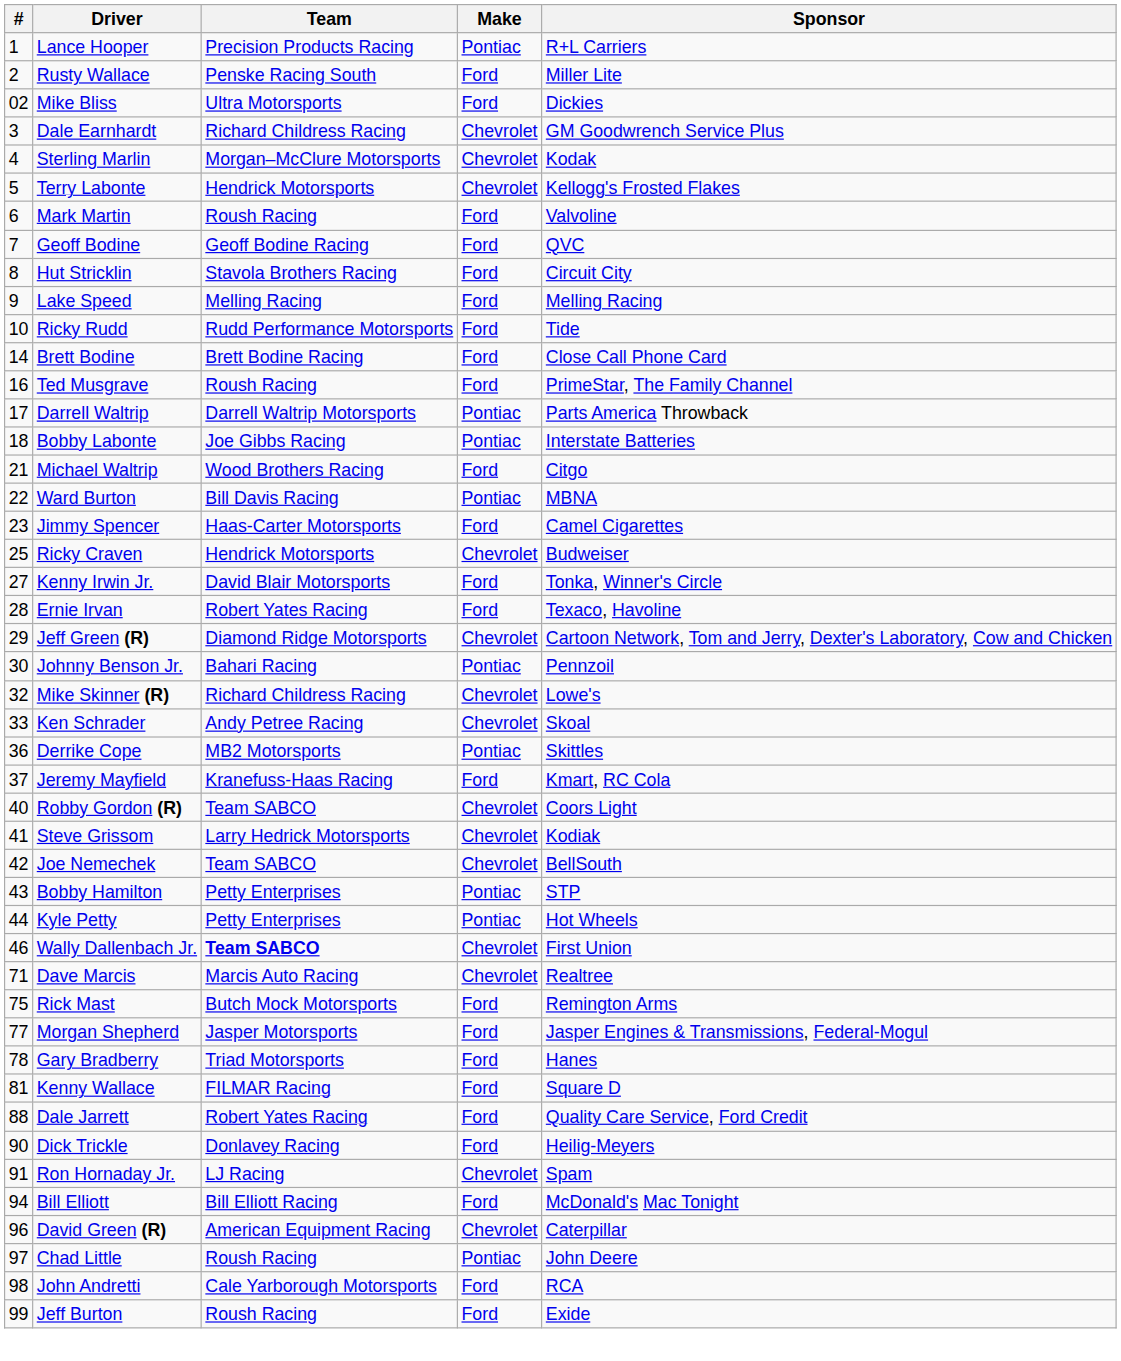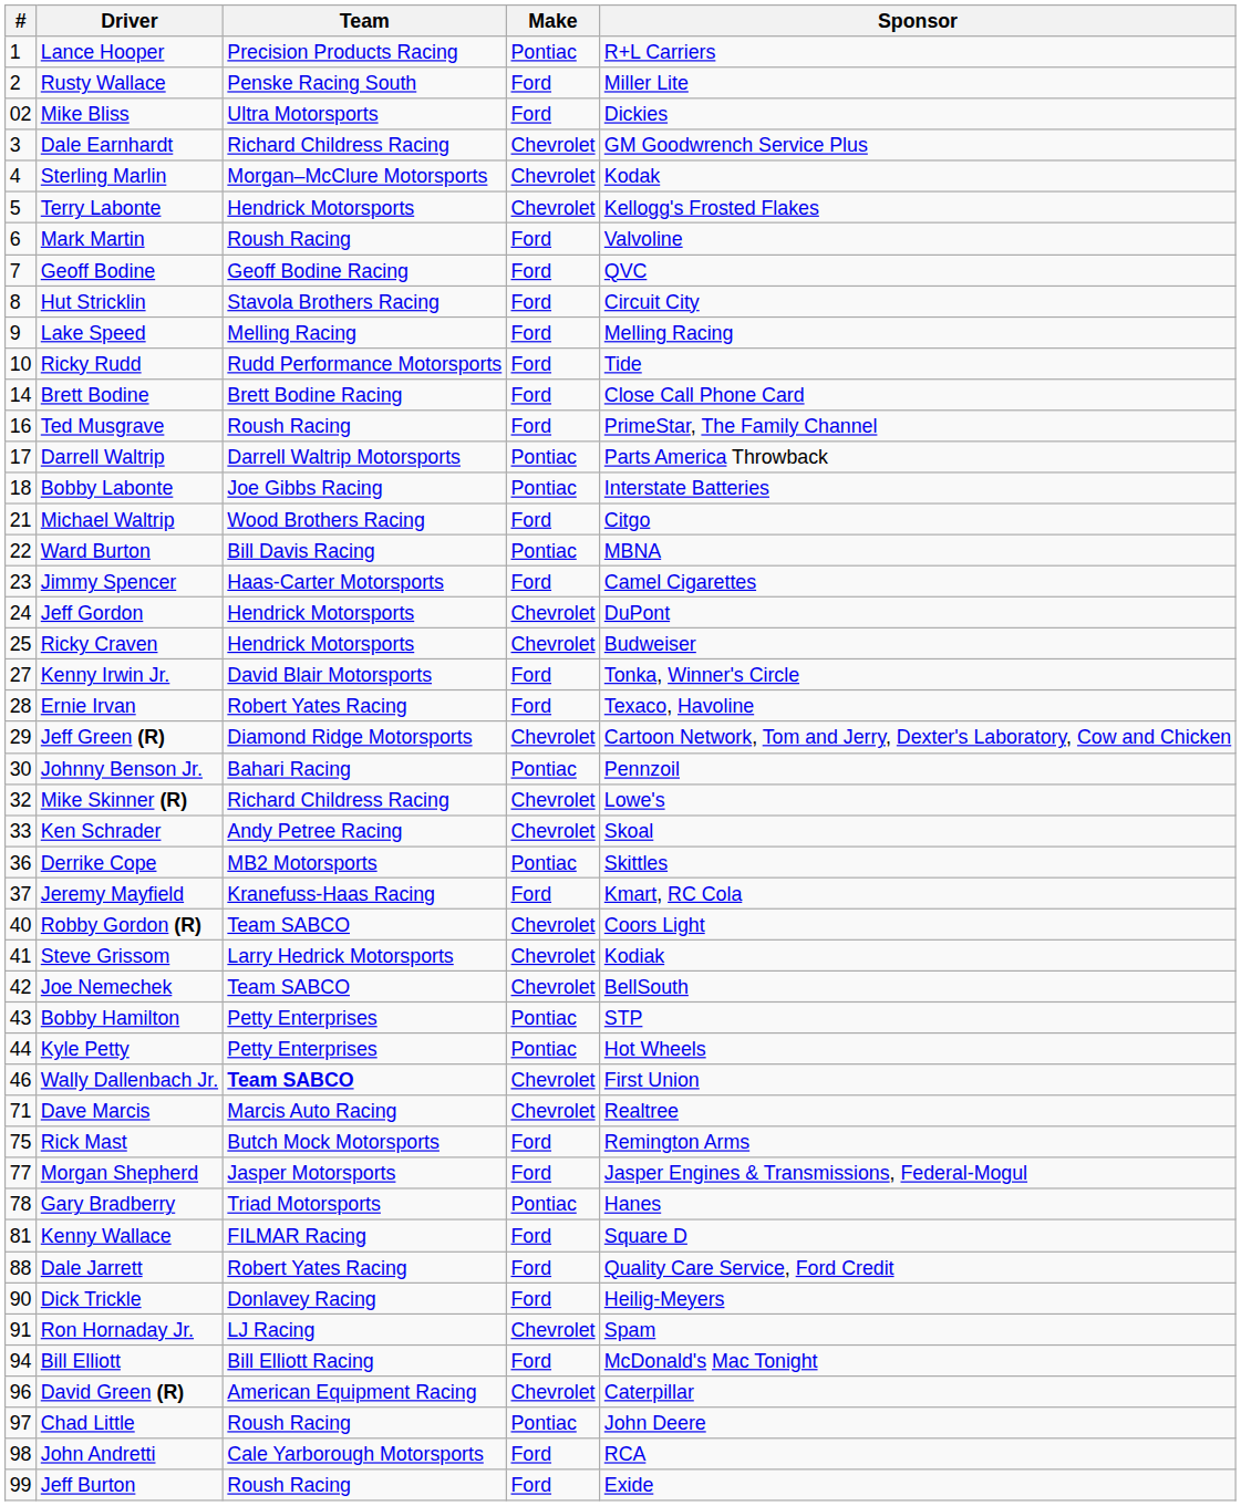+ row: 24 | Jeff Gordon | Hendrick Motorsports | Chevrolet | DuPont
Gary Bradberry | Make: Ford -> Pontiac
